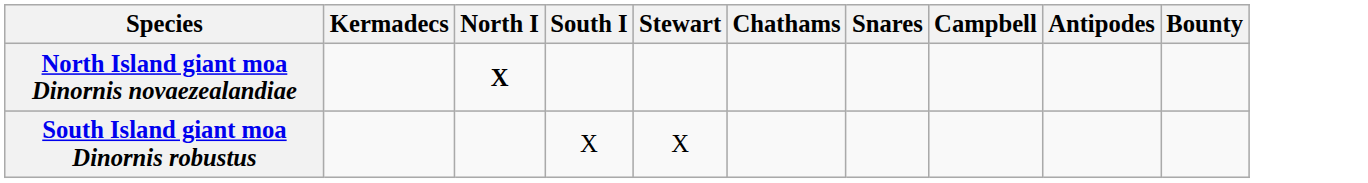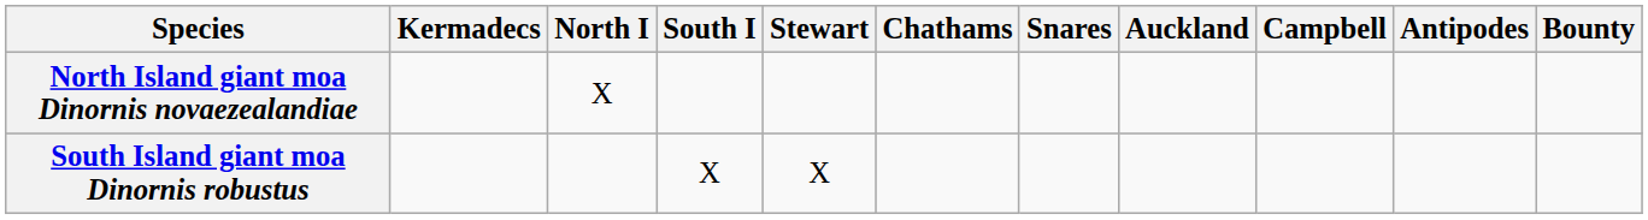+ column: Auckland
North Island giant moa Dinornis novaezealandiae | North I: bold -> normal
